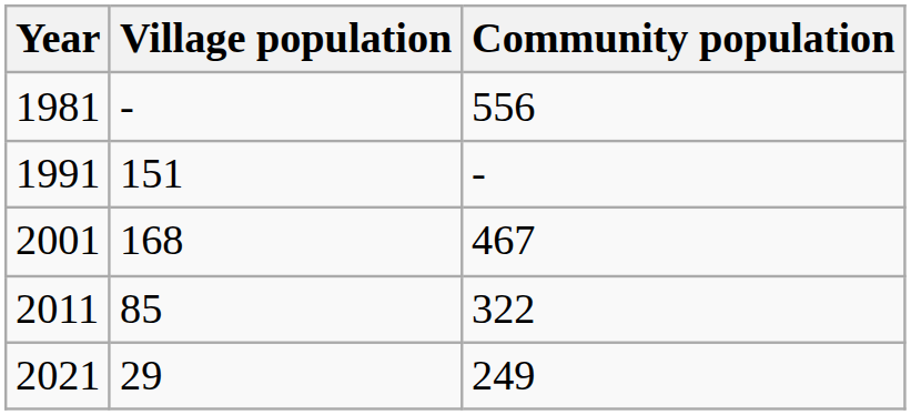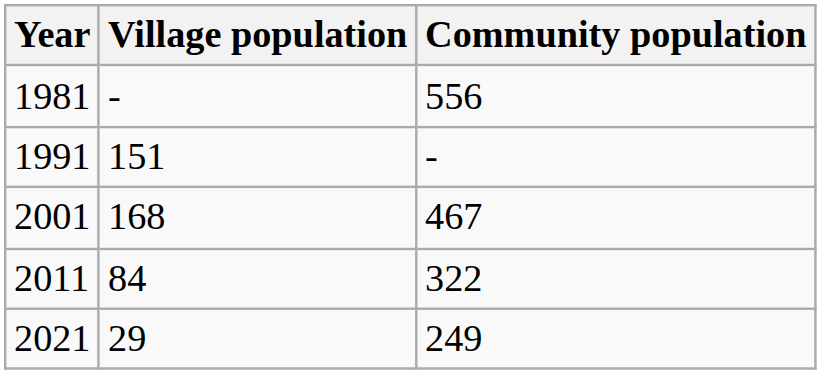2011 | Village population: 85 -> 84
